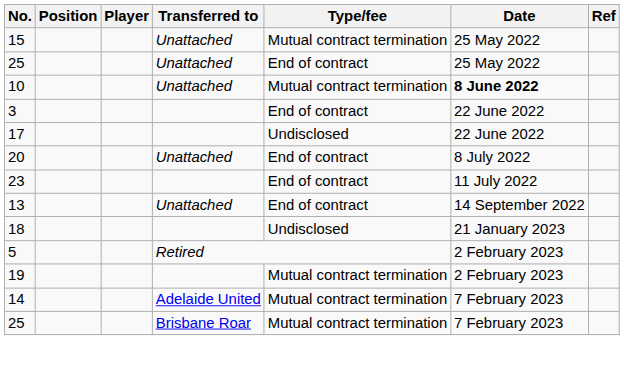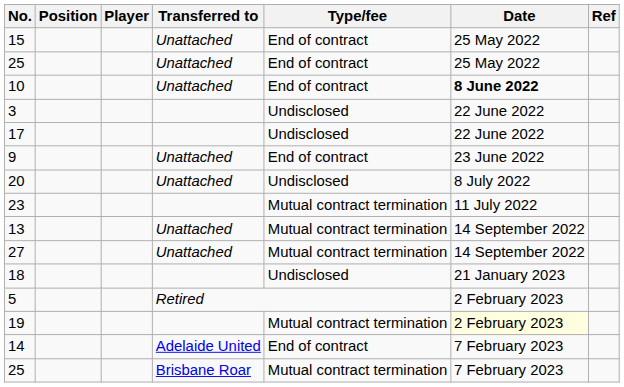15 | Type/fee: Mutual contract termination -> End of contract
10 | Type/fee: Mutual contract termination -> End of contract
3 | Type/fee: End of contract -> Undisclosed
+ row: 9 | Unattached | End of contract | 23 June 2022
20 | Type/fee: End of contract -> Undisclosed
23 | Type/fee: End of contract -> Mutual contract termination
13 | Type/fee: End of contract -> Mutual contract termination
+ row: 27 | Unattached | Mutual contract termination | 14 September 2022
19 | Date: no background -> lightyellow background
14 | Type/fee: Mutual contract termination -> End of contract
